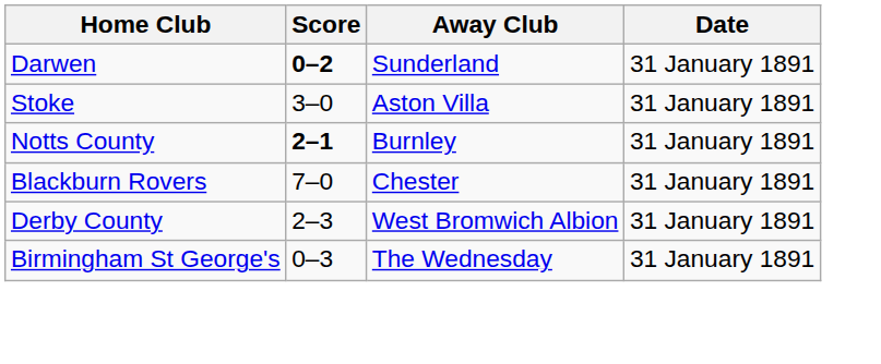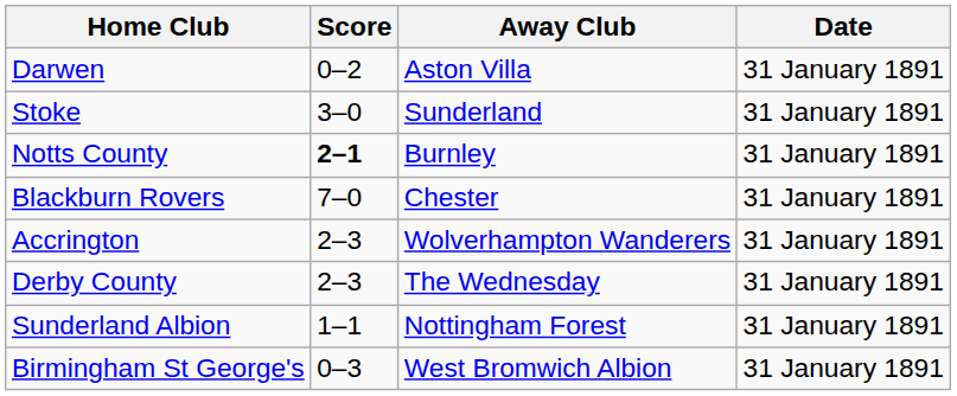Darwen | Score: bold -> normal
Darwen | Away Club: Sunderland -> Aston Villa
Stoke | Away Club: Aston Villa -> Sunderland
+ row: Accrington | 2–3 | Wolverhampton Wanderers | 31 January 1891
Derby County | Away Club: West Bromwich Albion -> The Wednesday
+ row: Sunderland Albion | 1–1 | Nottingham Forest | 31 January 1891
Birmingham St George's | Away Club: The Wednesday -> West Bromwich Albion
